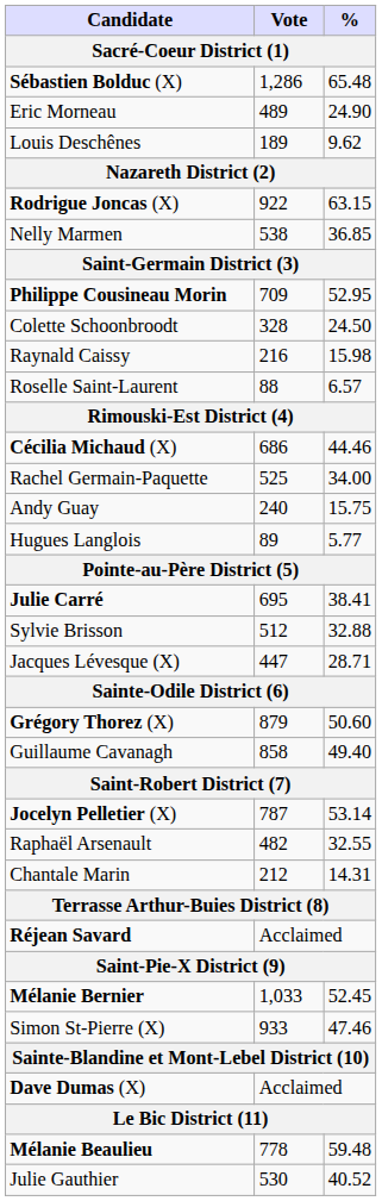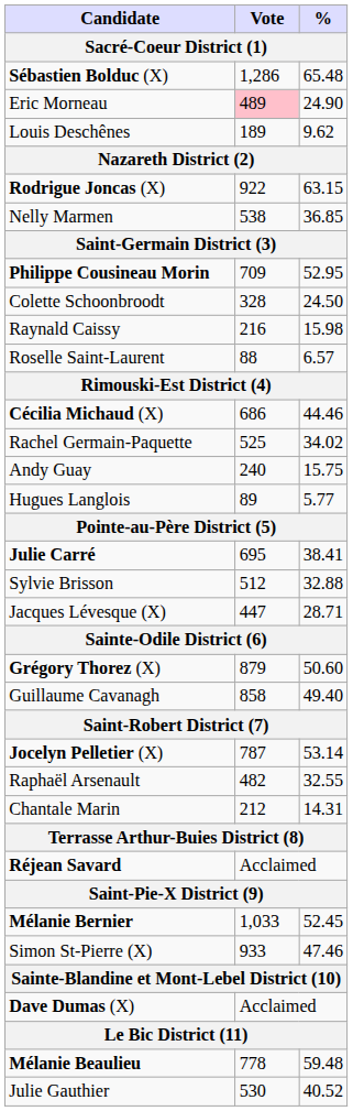Eric Morneau | Vote: no background -> pink background
Rachel Germain-Paquette | %: 34.00 -> 34.02
